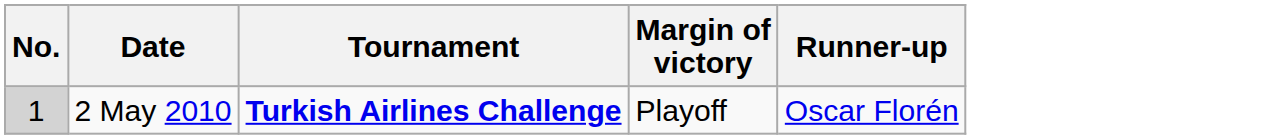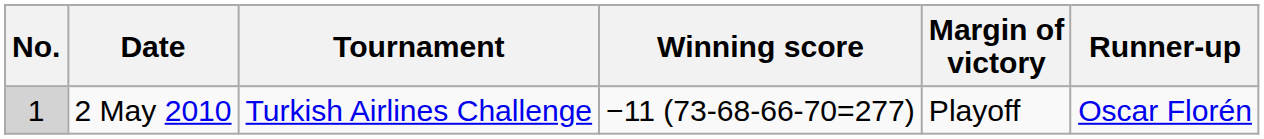+ column: Winning score | −11 (73-68-66-70=277)
2 May 2010 | Tournament: bold -> normal
